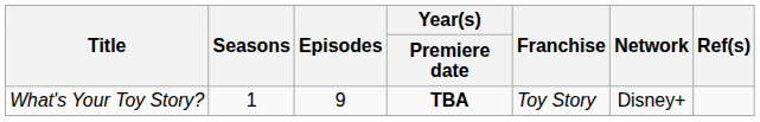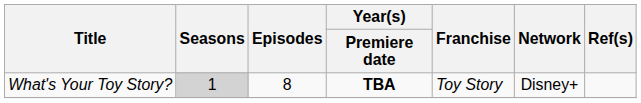What's Your Toy Story? | Seasons: no background -> lightgrey background
What's Your Toy Story? | Episodes: 9 -> 8
